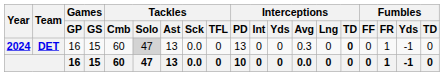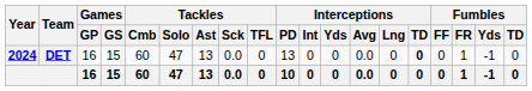DET | Tackles / Solo: lightgrey background -> no background
DET | Interceptions / Avg: 0.3 -> 0.0
